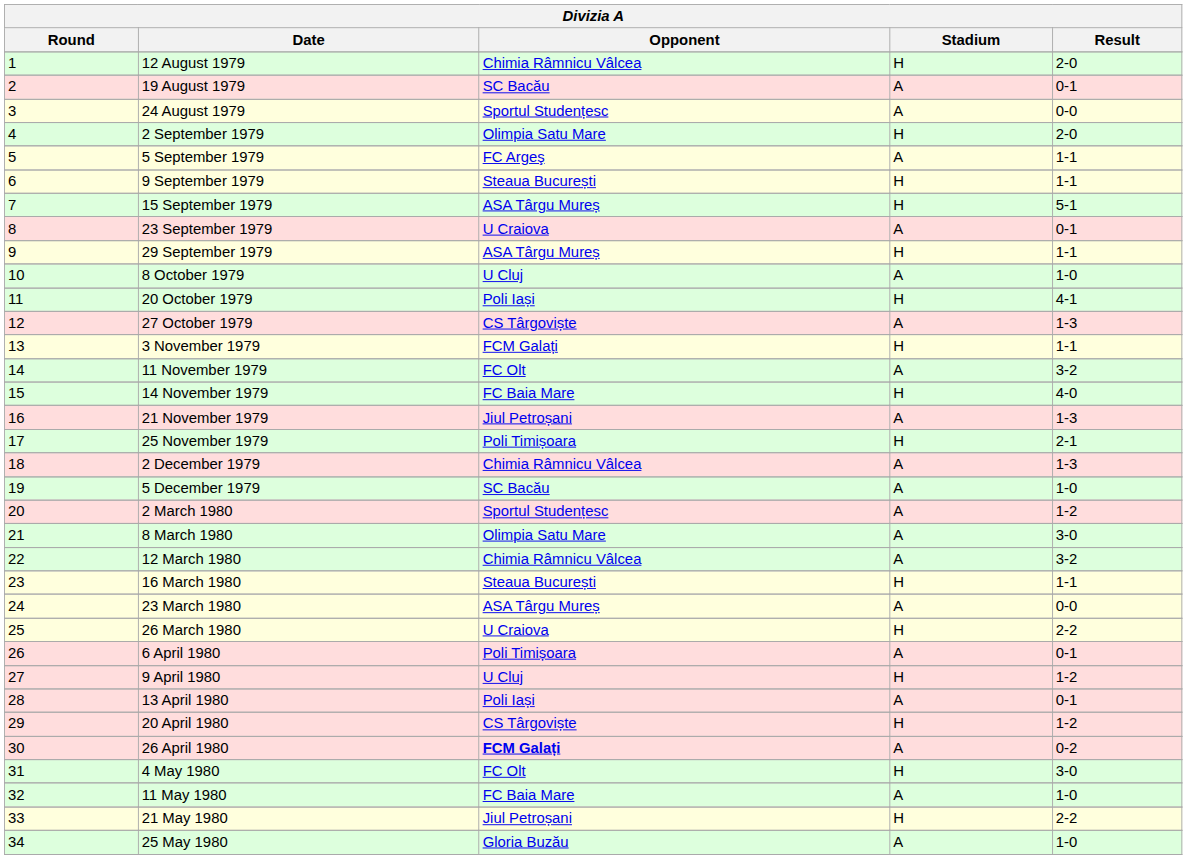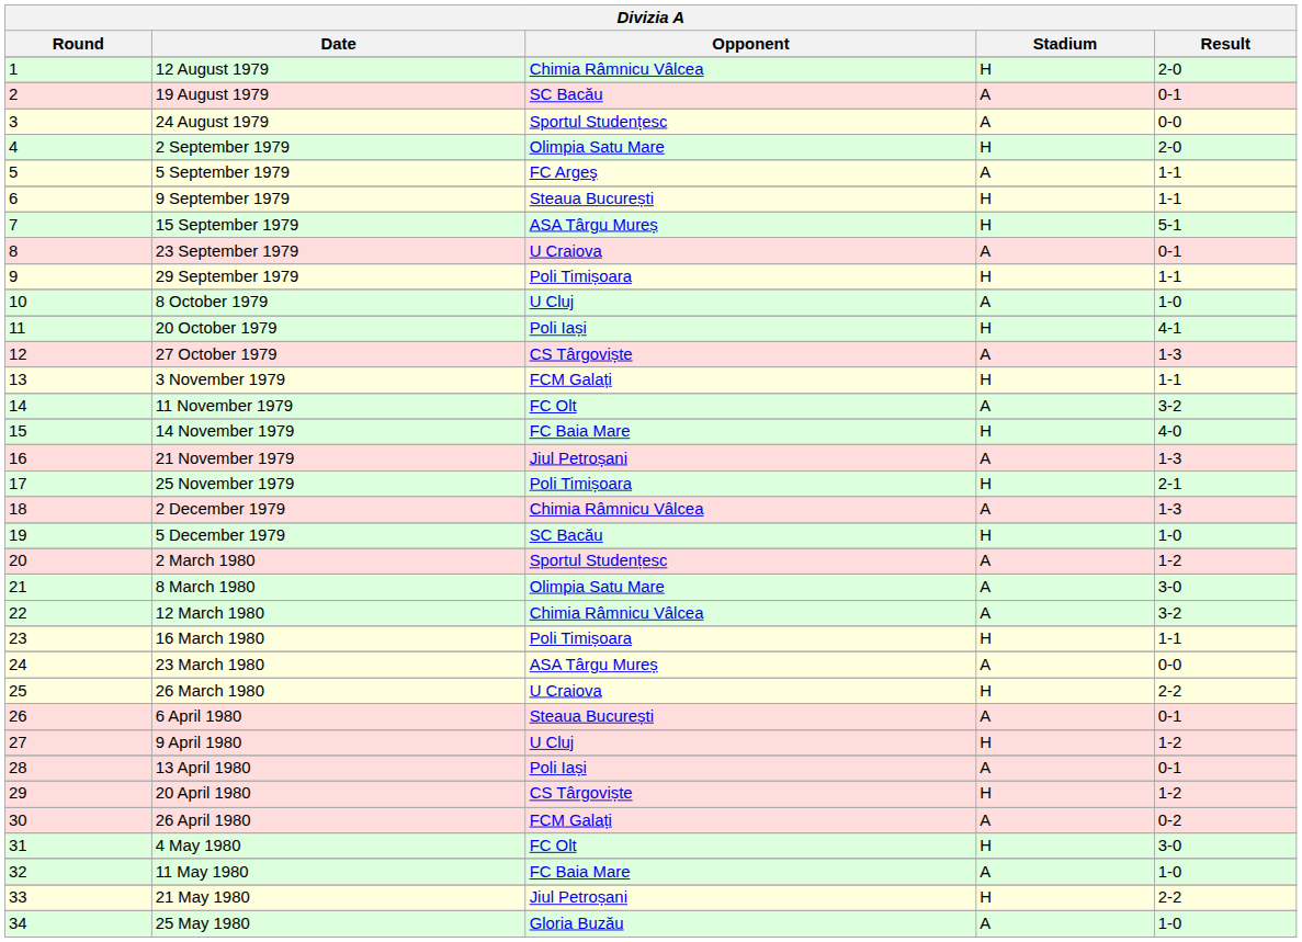29 September 1979 | Opponent: ASA Târgu Mureș -> Poli Timișoara
5 December 1979 | Stadium: A -> H
16 March 1980 | Opponent: Steaua București -> Poli Timișoara
6 April 1980 | Opponent: Poli Timișoara -> Steaua București
26 April 1980 | Opponent: bold -> normal
